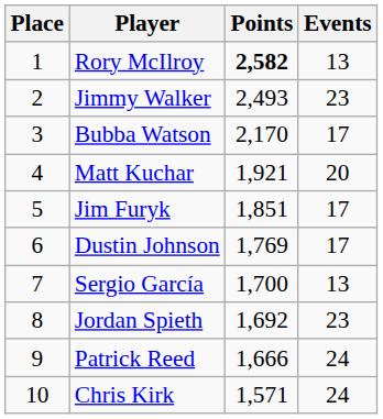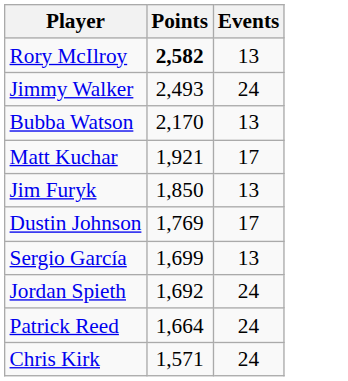- column: Place | 1 | 2 | 3 | 4 | 5 | 6 | 7 | 8 | 9 | 10
Jimmy Walker | Events: 23 -> 24
Bubba Watson | Events: 17 -> 13
Matt Kuchar | Events: 20 -> 17
Jim Furyk | Points: 1,851 -> 1,850
Jim Furyk | Events: 17 -> 13
Sergio García | Points: 1,700 -> 1,699
Jordan Spieth | Events: 23 -> 24
Patrick Reed | Points: 1,666 -> 1,664
